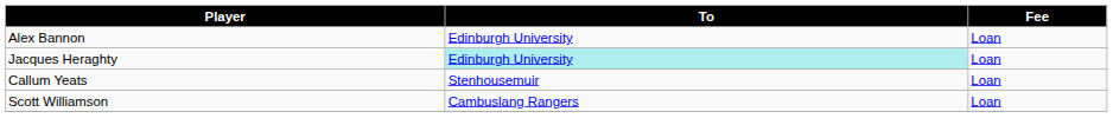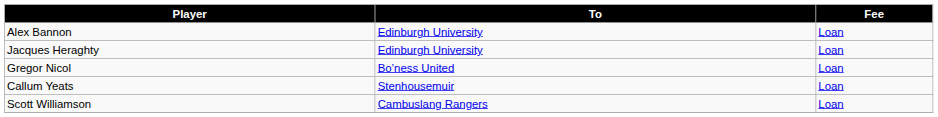Jacques Heraghty | To: paleturquoise background -> no background
+ row: Gregor Nicol | Bo’ness United | Loan
